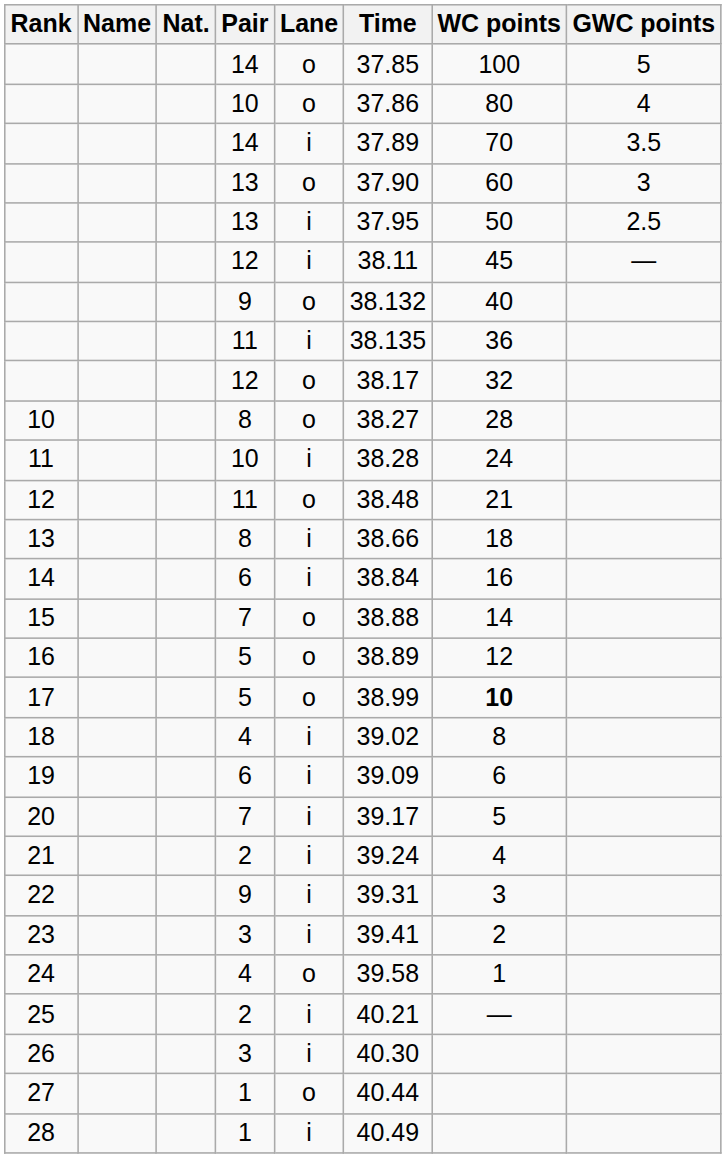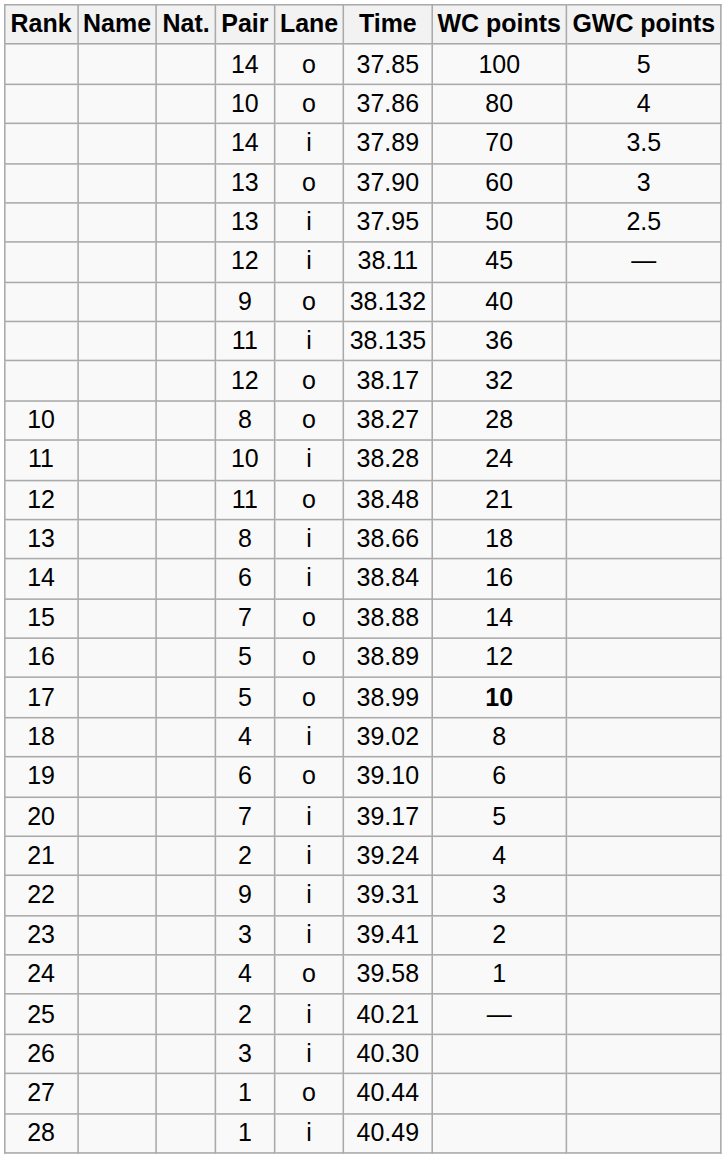19 | Lane: i -> o
19 | Time: 39.09 -> 39.10
